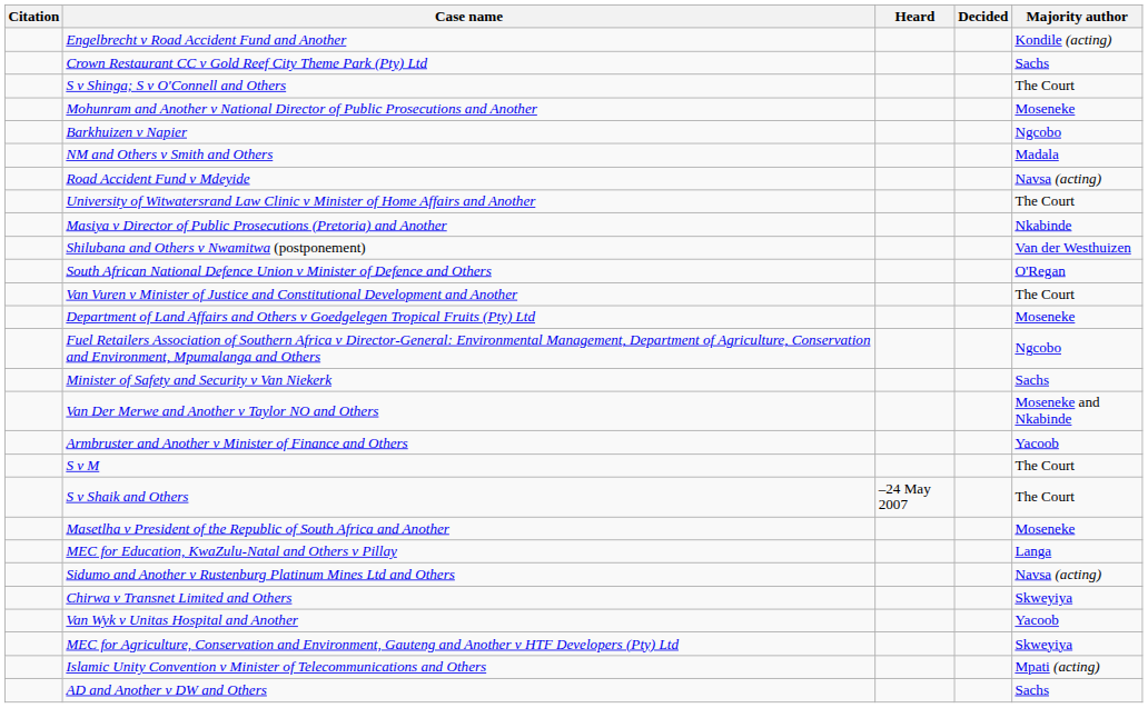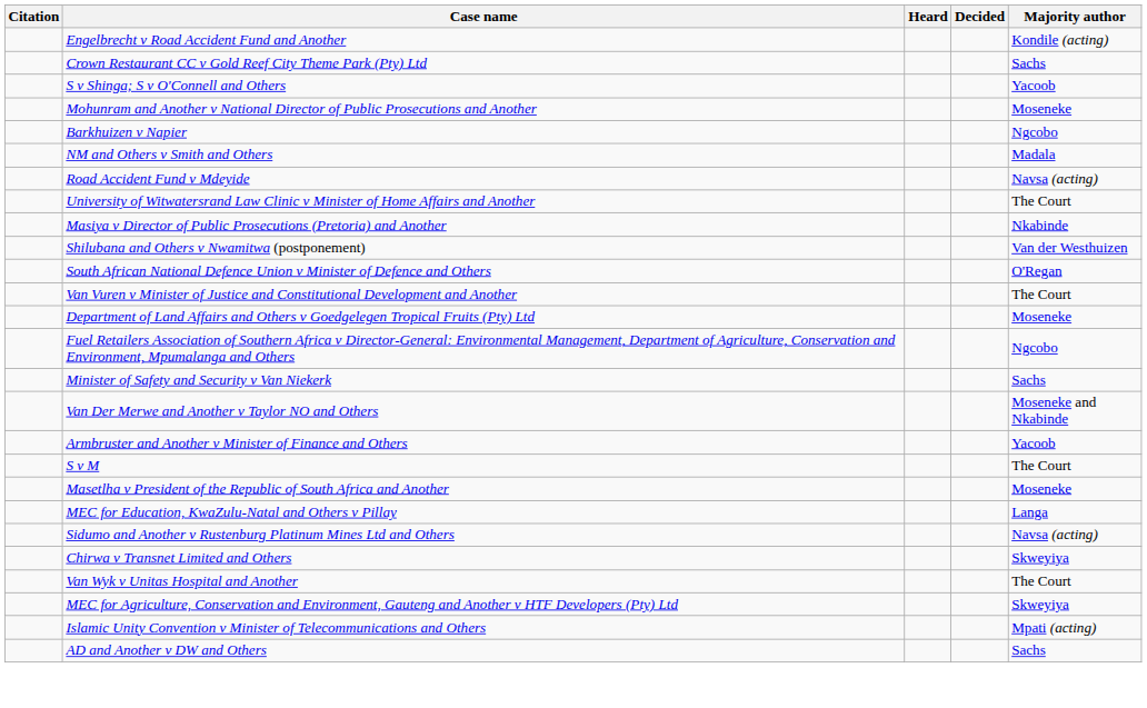S v Shinga; S v O'Connell and Others | Majority author: The Court -> Yacoob
- row: S v Shaik and Others | –24 May 2007 | The Court
Van Wyk v Unitas Hospital and Another | Majority author: Yacoob -> The Court
